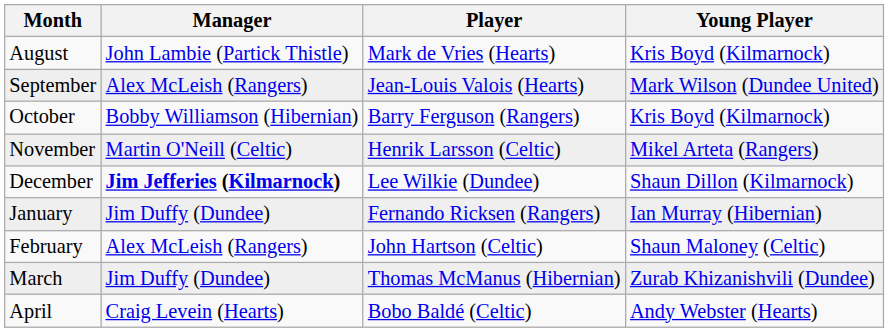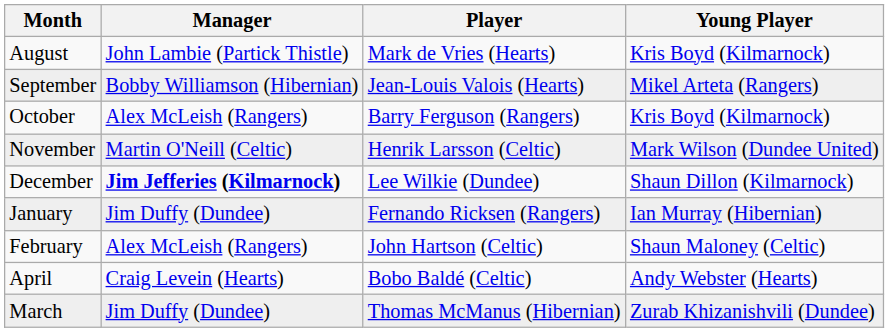September | Manager: Alex McLeish (Rangers) -> Bobby Williamson (Hibernian)
September | Young Player: Mark Wilson (Dundee United) -> Mikel Arteta (Rangers)
October | Manager: Bobby Williamson (Hibernian) -> Alex McLeish (Rangers)
November | Young Player: Mikel Arteta (Rangers) -> Mark Wilson (Dundee United)
rows swapped: March <-> April
